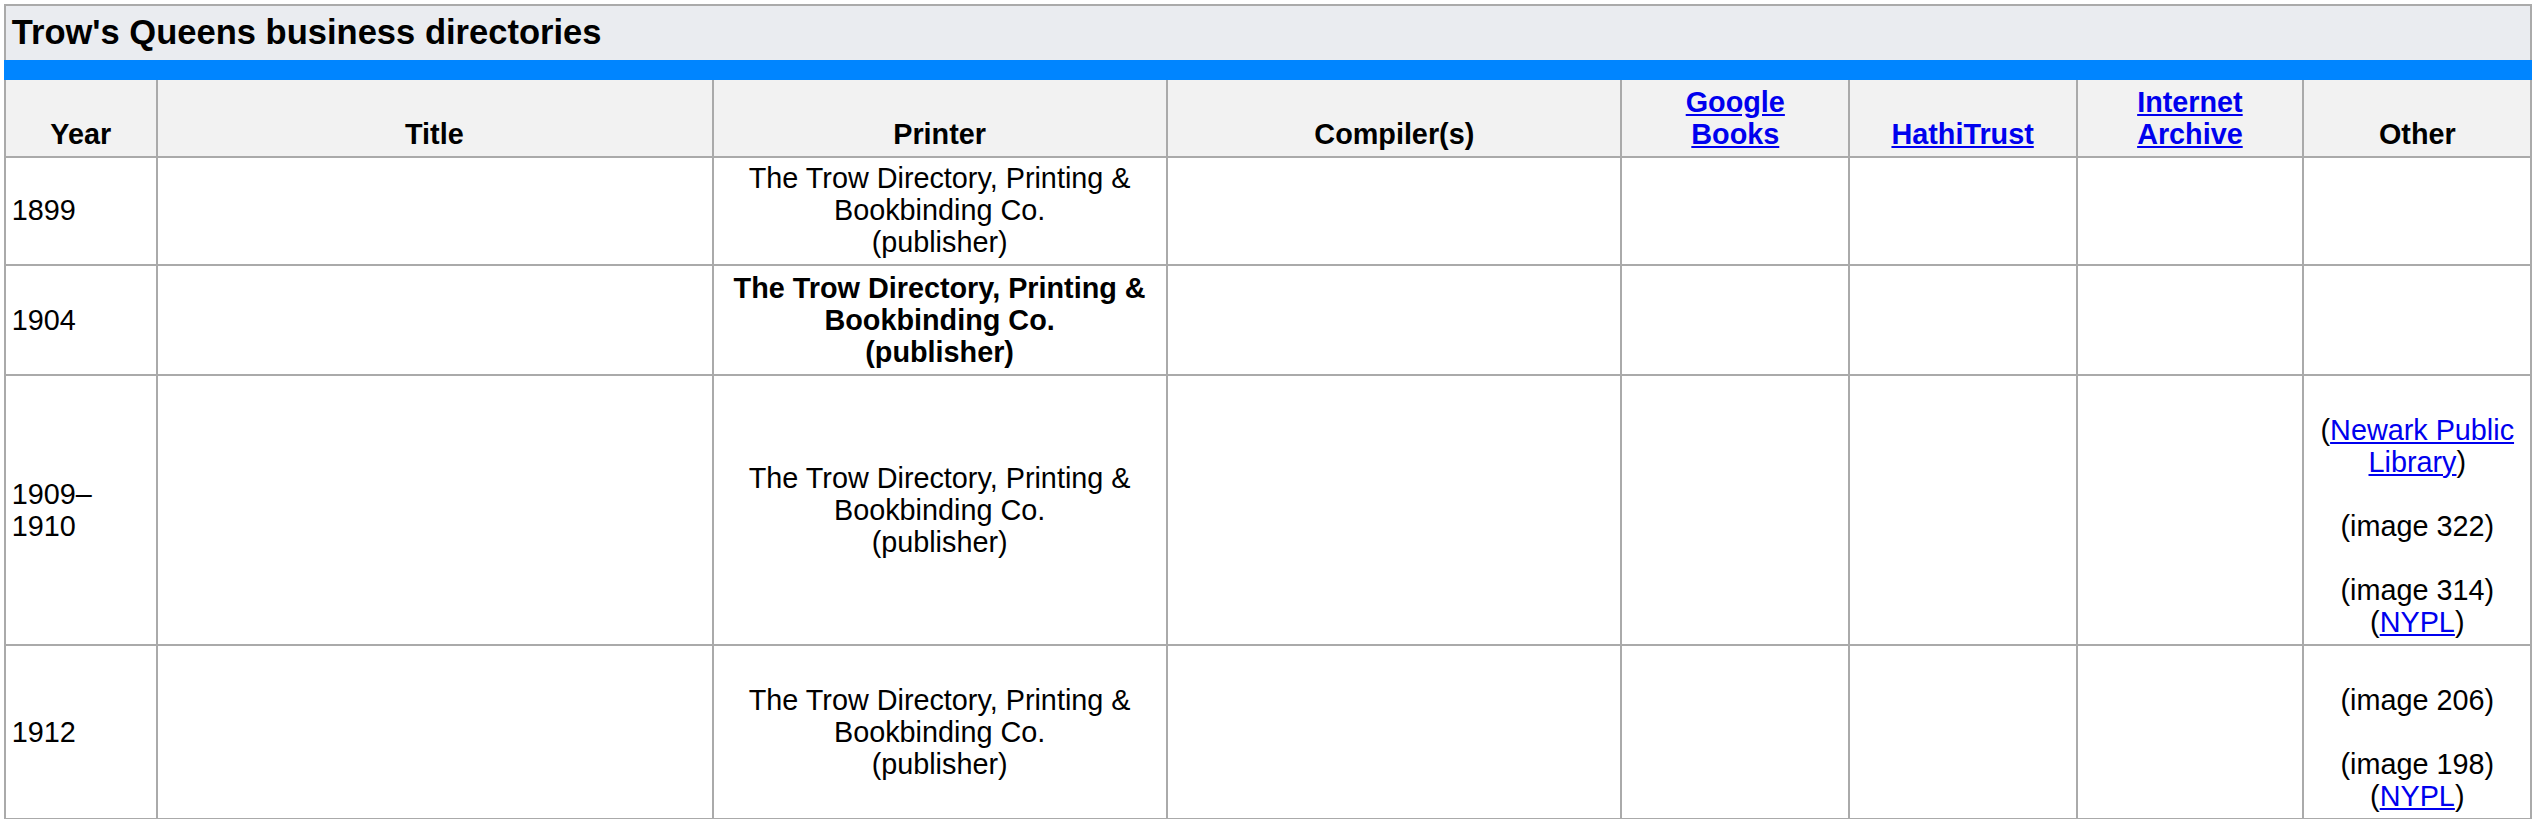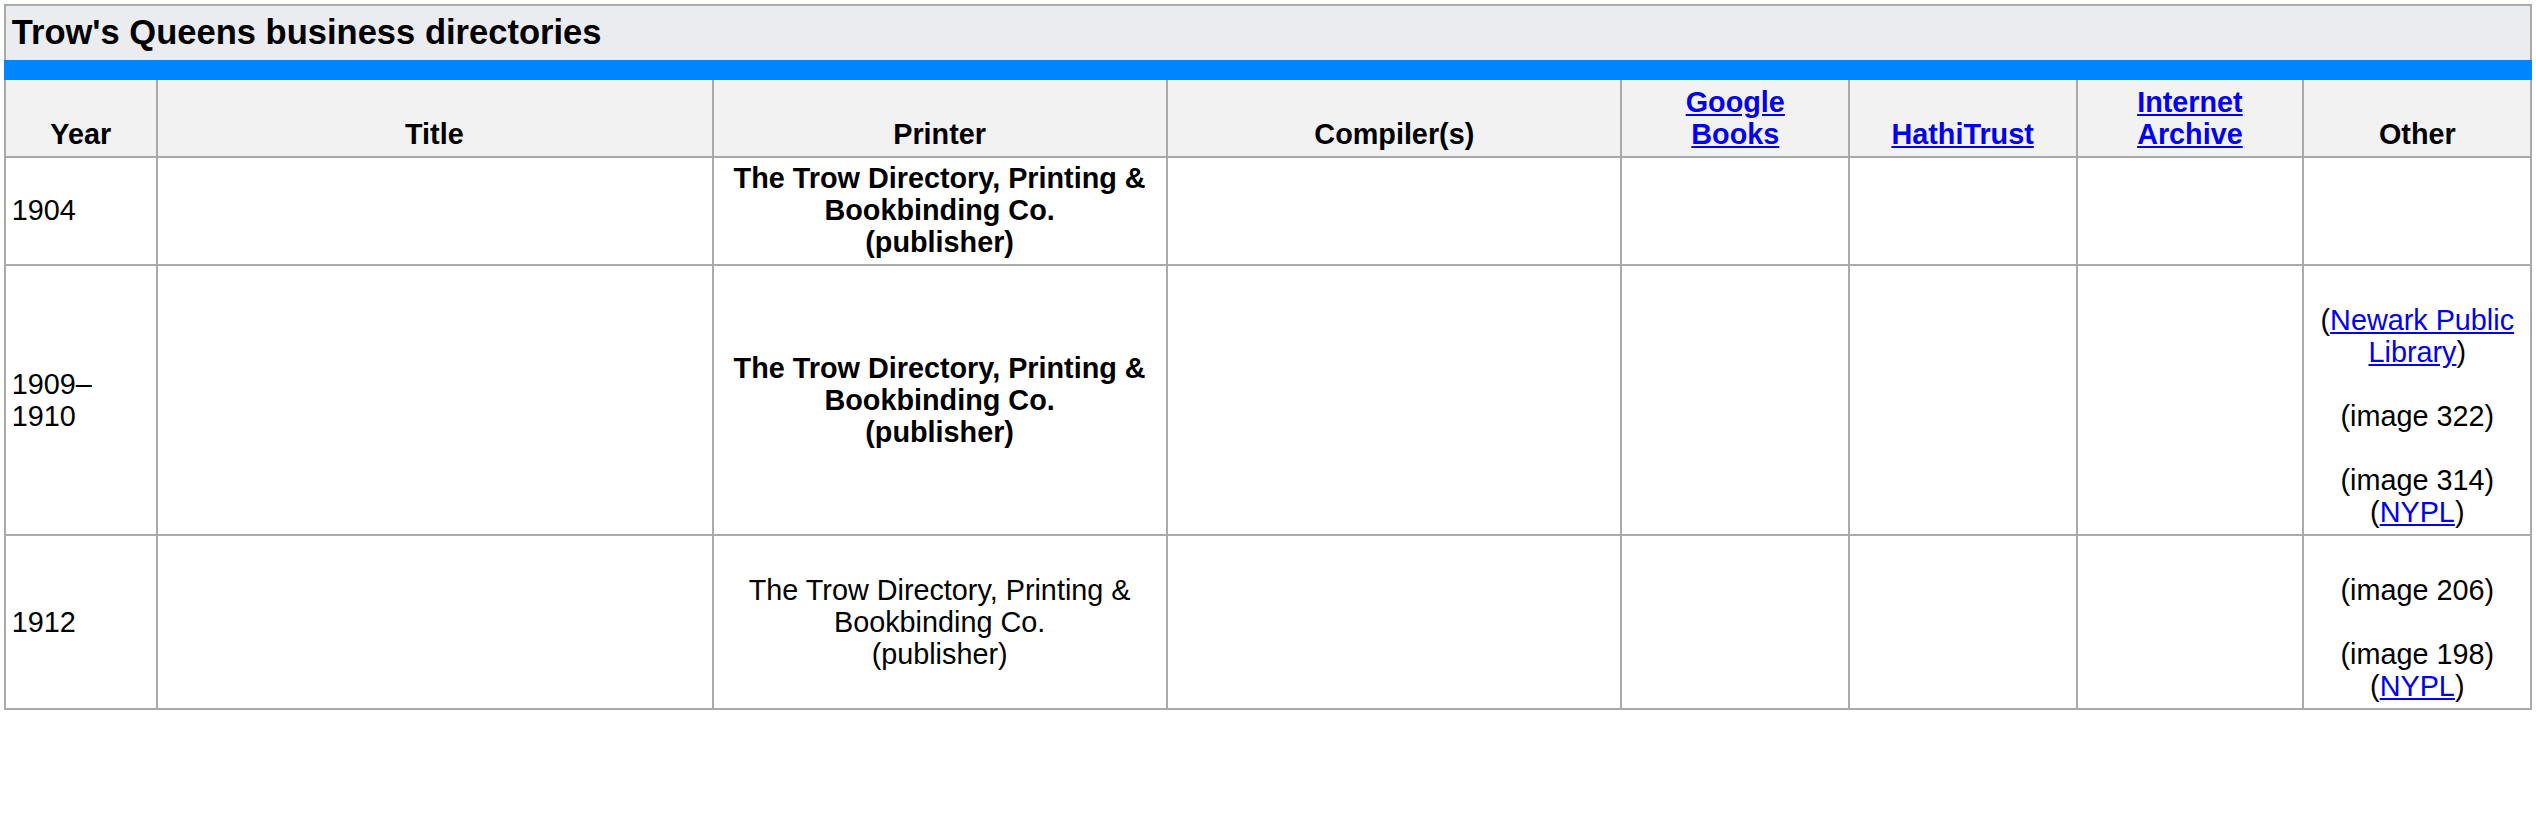- row: 1899 | The Trow Directory, Printing & Bookbinding Co. (publisher)
1909–1910 | Printer: normal -> bold
